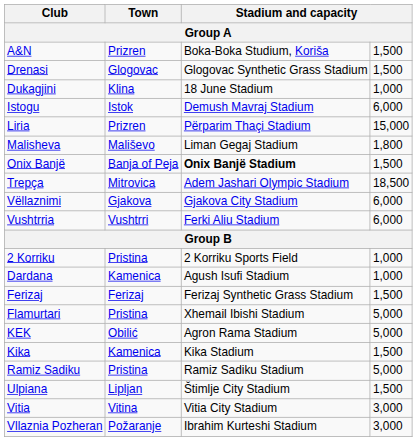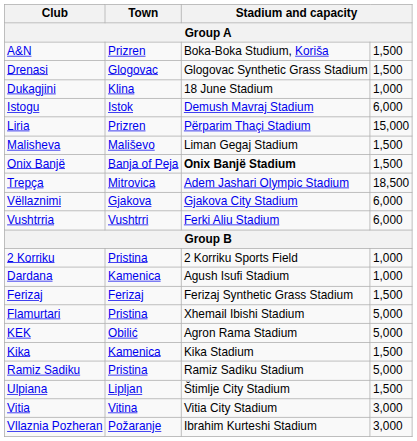Malisheva | column 4: 1,800 -> 1,500
